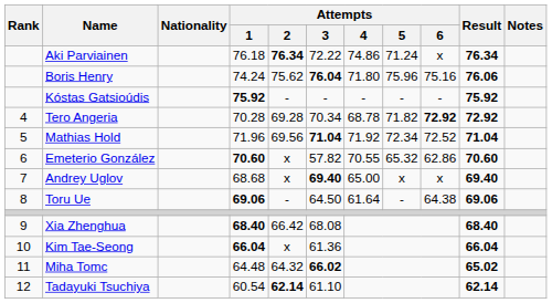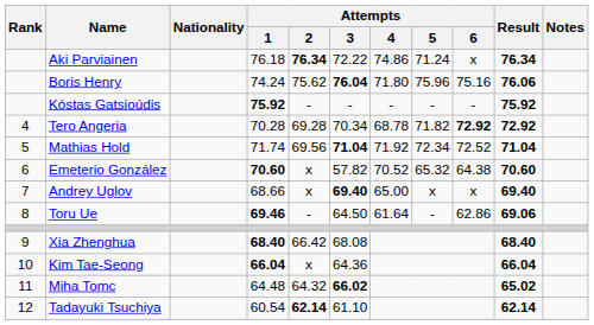Mathias Hold | Attempts / 1: 71.96 -> 71.74
Emeterio González | Attempts / 4: 70.55 -> 70.52
Emeterio González | Attempts / 6: 62.86 -> 64.38
Andrey Uglov | Attempts / 1: 68.68 -> 68.66
Toru Ue | Attempts / 1: 69.06 -> 69.46
Toru Ue | Attempts / 6: 64.38 -> 62.86
Kim Tae-Seong | Attempts / 3: 61.36 -> 64.36
